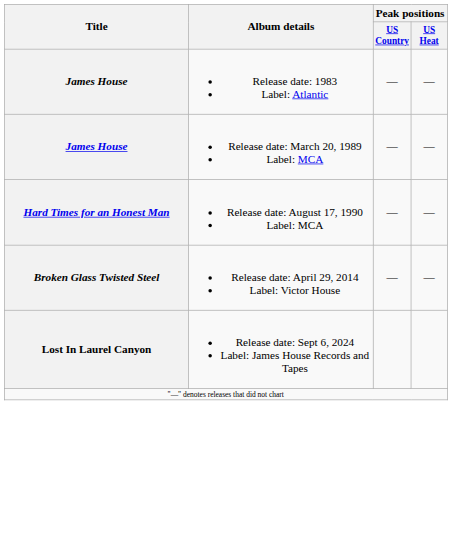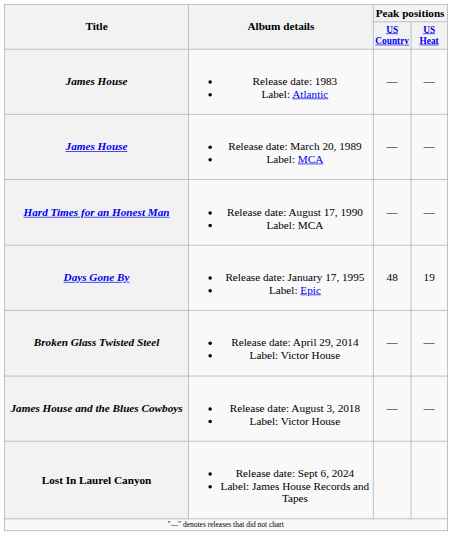+ row: Days Gone By | Release date: January 17, 1995 Label: Epic | 48 | 19
+ row: James House and the Blues Cowboys | Release date: August 3, 2018 Label: Victor House | — | —
